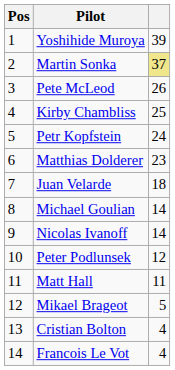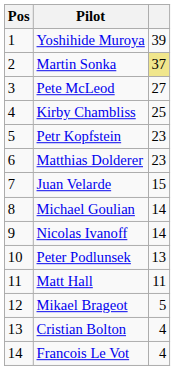Pete McLeod | column 3: 26 -> 27
Petr Kopfstein | column 3: 24 -> 23
Juan Velarde | column 3: 18 -> 15
Peter Podlunsek | column 3: 12 -> 13
